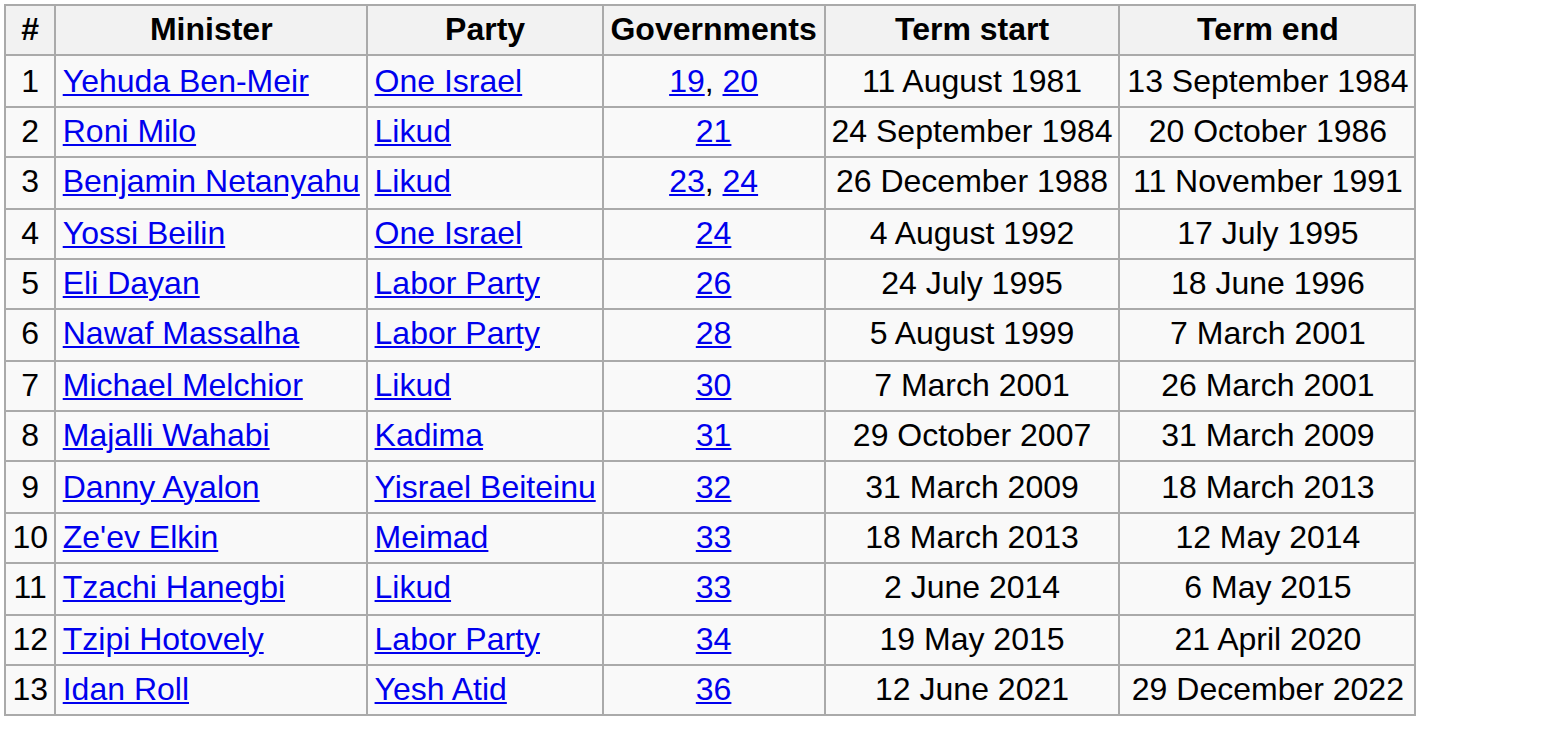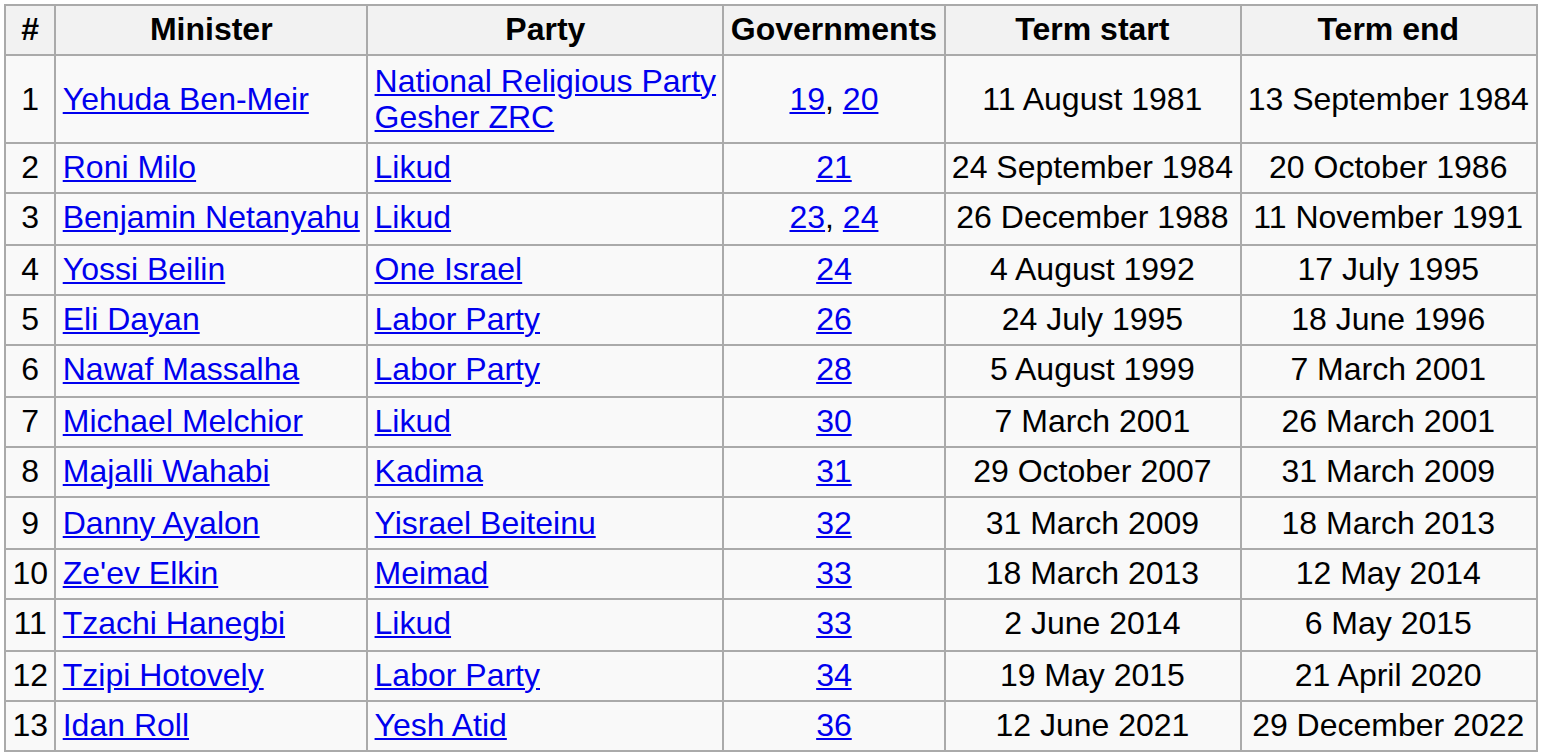Yehuda Ben-Meir | Party: One Israel -> National Religious Party Gesher ZRC
